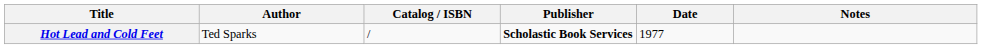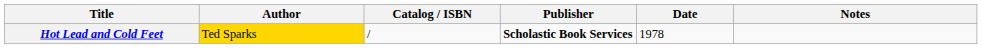Hot Lead and Cold Feet | Author: no background -> gold background
Hot Lead and Cold Feet | Date: 1977 -> 1978
